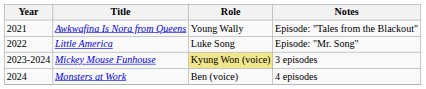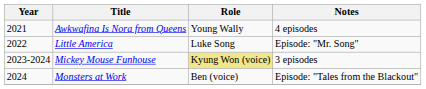Awkwafina Is Nora from Queens | Notes: Episode: "Tales from the Blackout" -> 4 episodes
Monsters at Work | Notes: 4 episodes -> Episode: "Tales from the Blackout"
